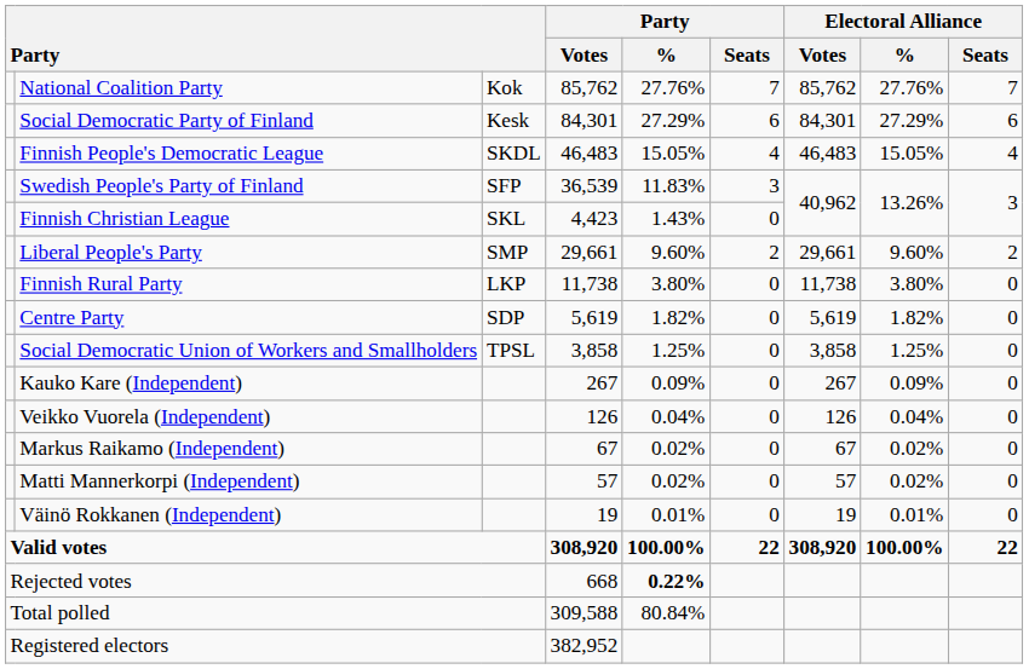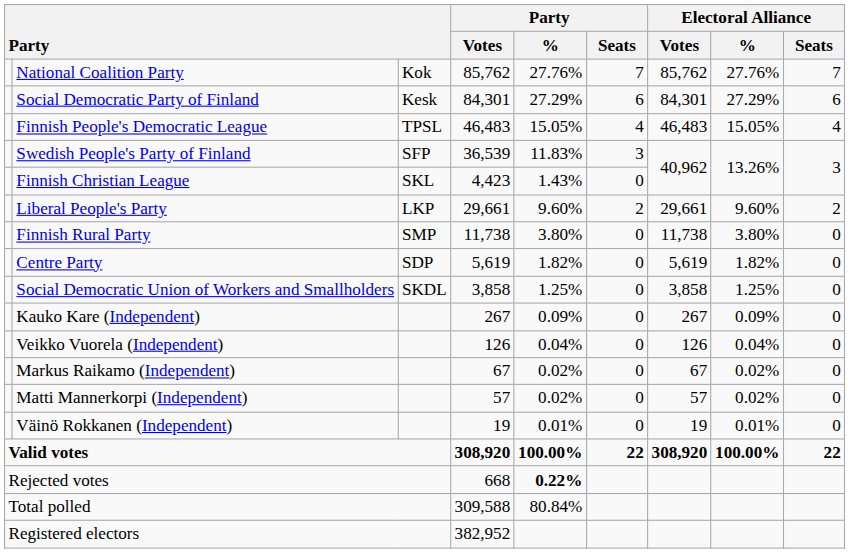Finnish People's Democratic League | column 3: SKDL -> TPSL
Liberal People's Party | column 3: SMP -> LKP
Finnish Rural Party | column 3: LKP -> SMP
Social Democratic Union of Workers and Smallholders | column 3: TPSL -> SKDL
